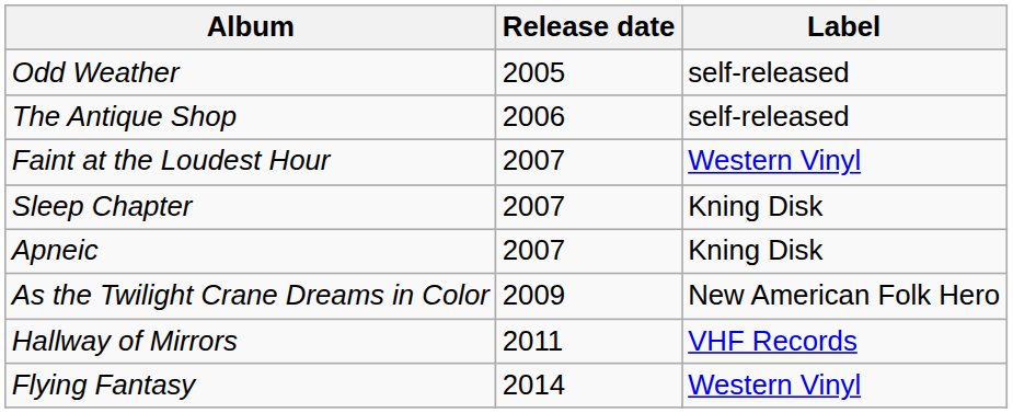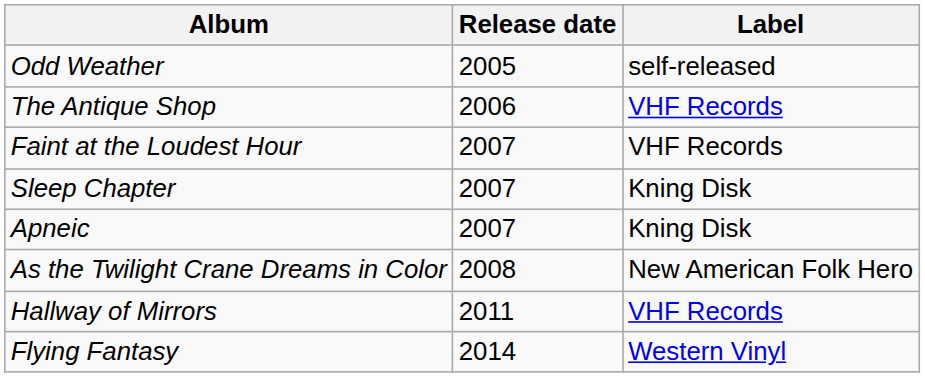The Antique Shop | Label: self-released -> VHF Records
Faint at the Loudest Hour | Label: Western Vinyl -> VHF Records
As the Twilight Crane Dreams in Color | Release date: 2009 -> 2008
